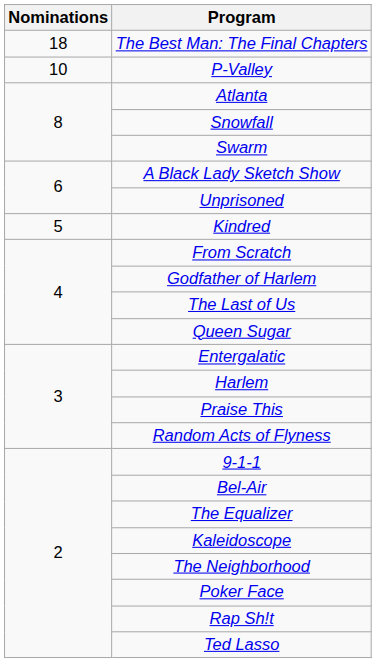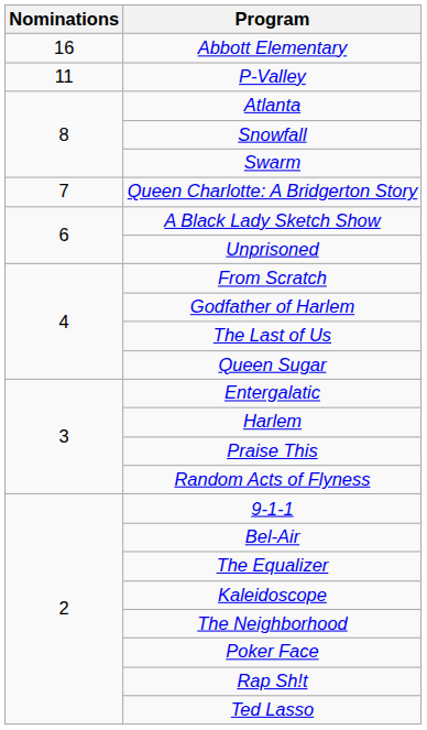- row: 18 | The Best Man: The Final Chapters
+ row: 16 | Abbott Elementary
P-Valley | Nominations: 10 -> 11
+ row: 7 | Queen Charlotte: A Bridgerton Story
- row: 5 | Kindred
